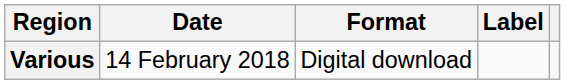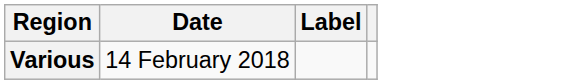- column: Format | Digital download
